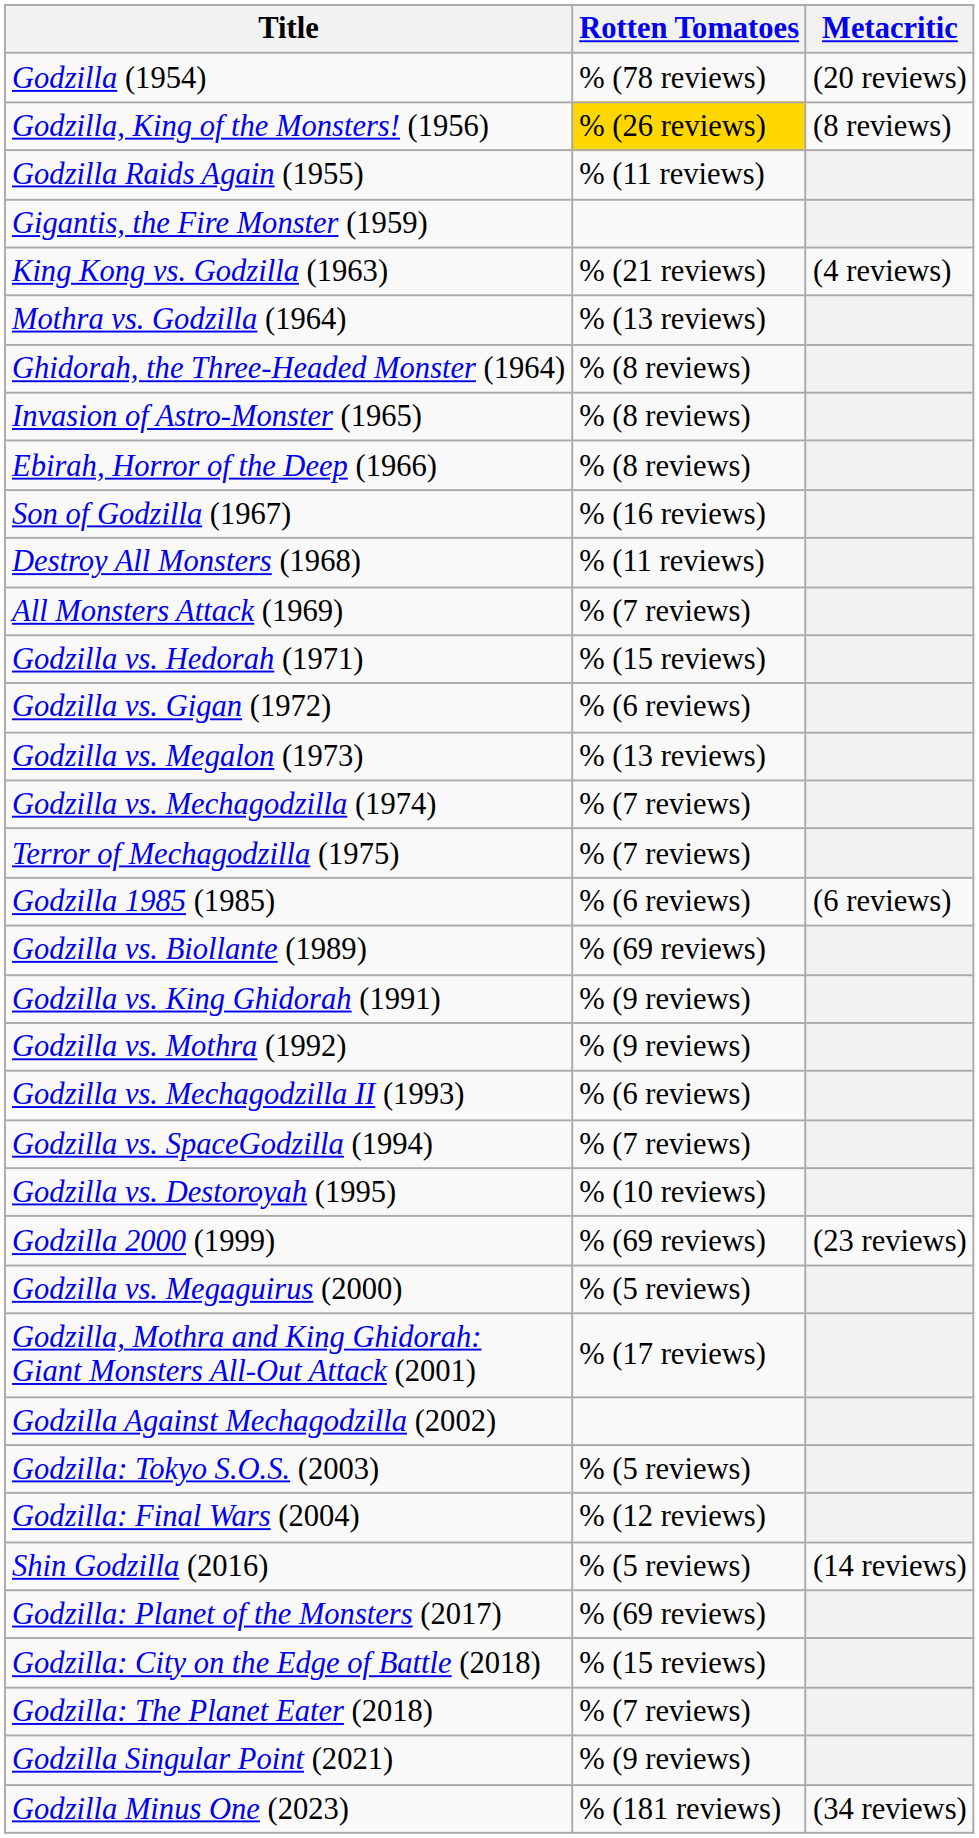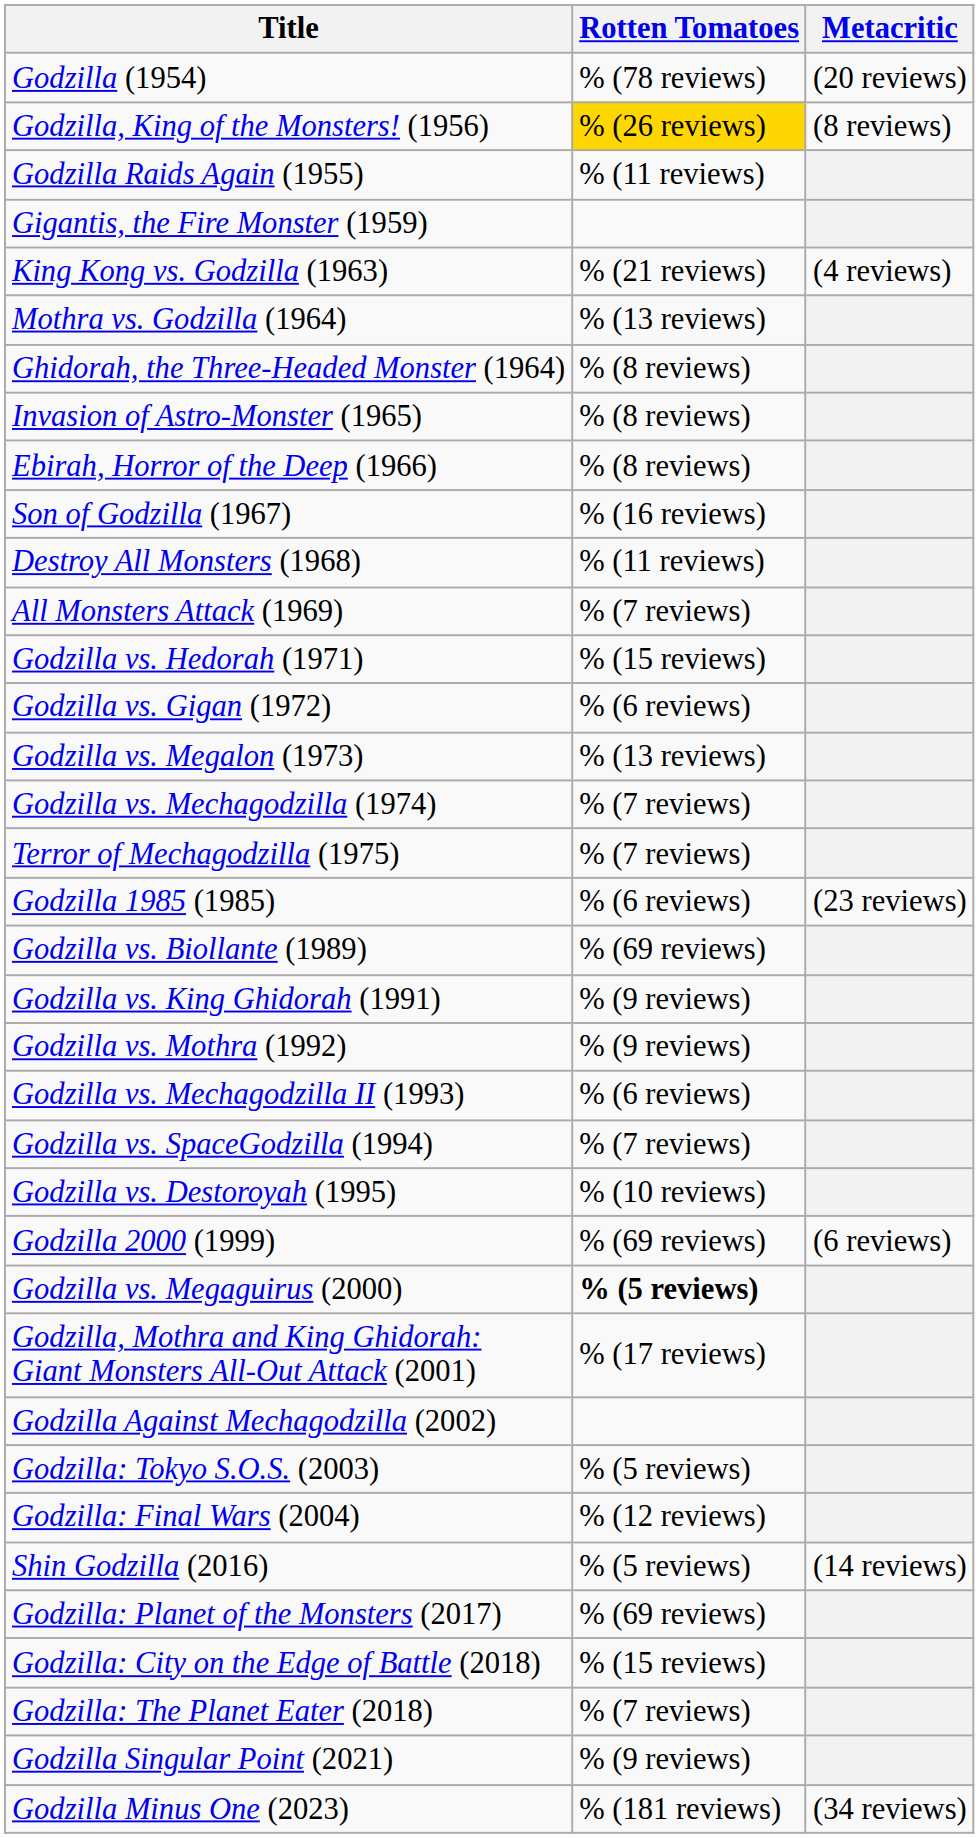Godzilla 1985 (1985) | Metacritic: (6 reviews) -> (23 reviews)
Godzilla 2000 (1999) | Metacritic: (23 reviews) -> (6 reviews)
Godzilla vs. Megaguirus (2000) | Rotten Tomatoes: normal -> bold
